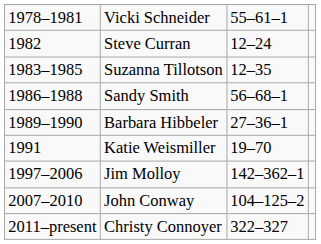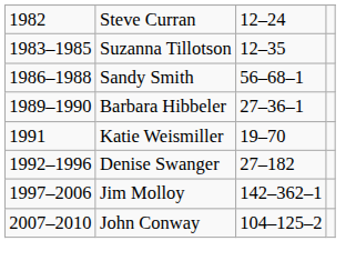- row: 1978–1981 | Vicki Schneider | 55–61–1
+ row: 1992–1996 | Denise Swanger | 27–182
- row: 2011–present | Christy Connoyer | 322–327
